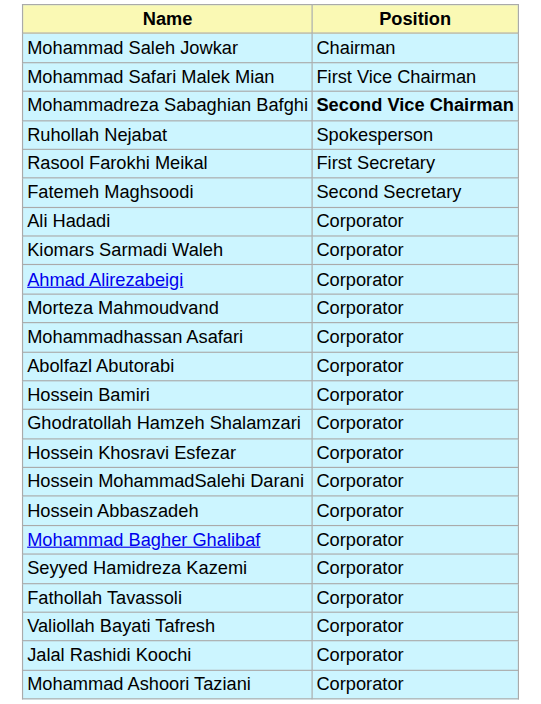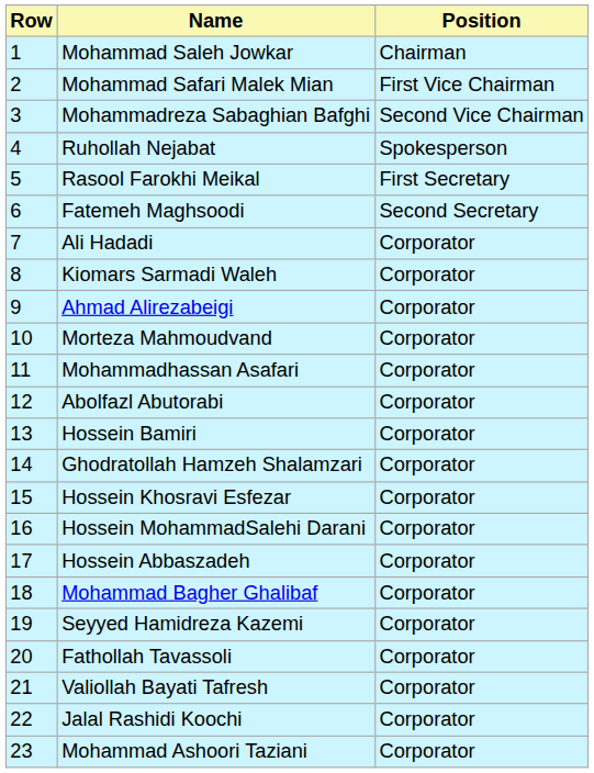+ column: Row | 1 | 2 | 3 | 4 | 5 | 6 | 7 | 8 | 9 | 10 | 11 | 12 | 13 | 14 | 15 | 16 | 17 | 18 | 19 | 20 | 21 | 22 | 23
Mohammadreza Sabaghian Bafghi | Position: bold -> normal
